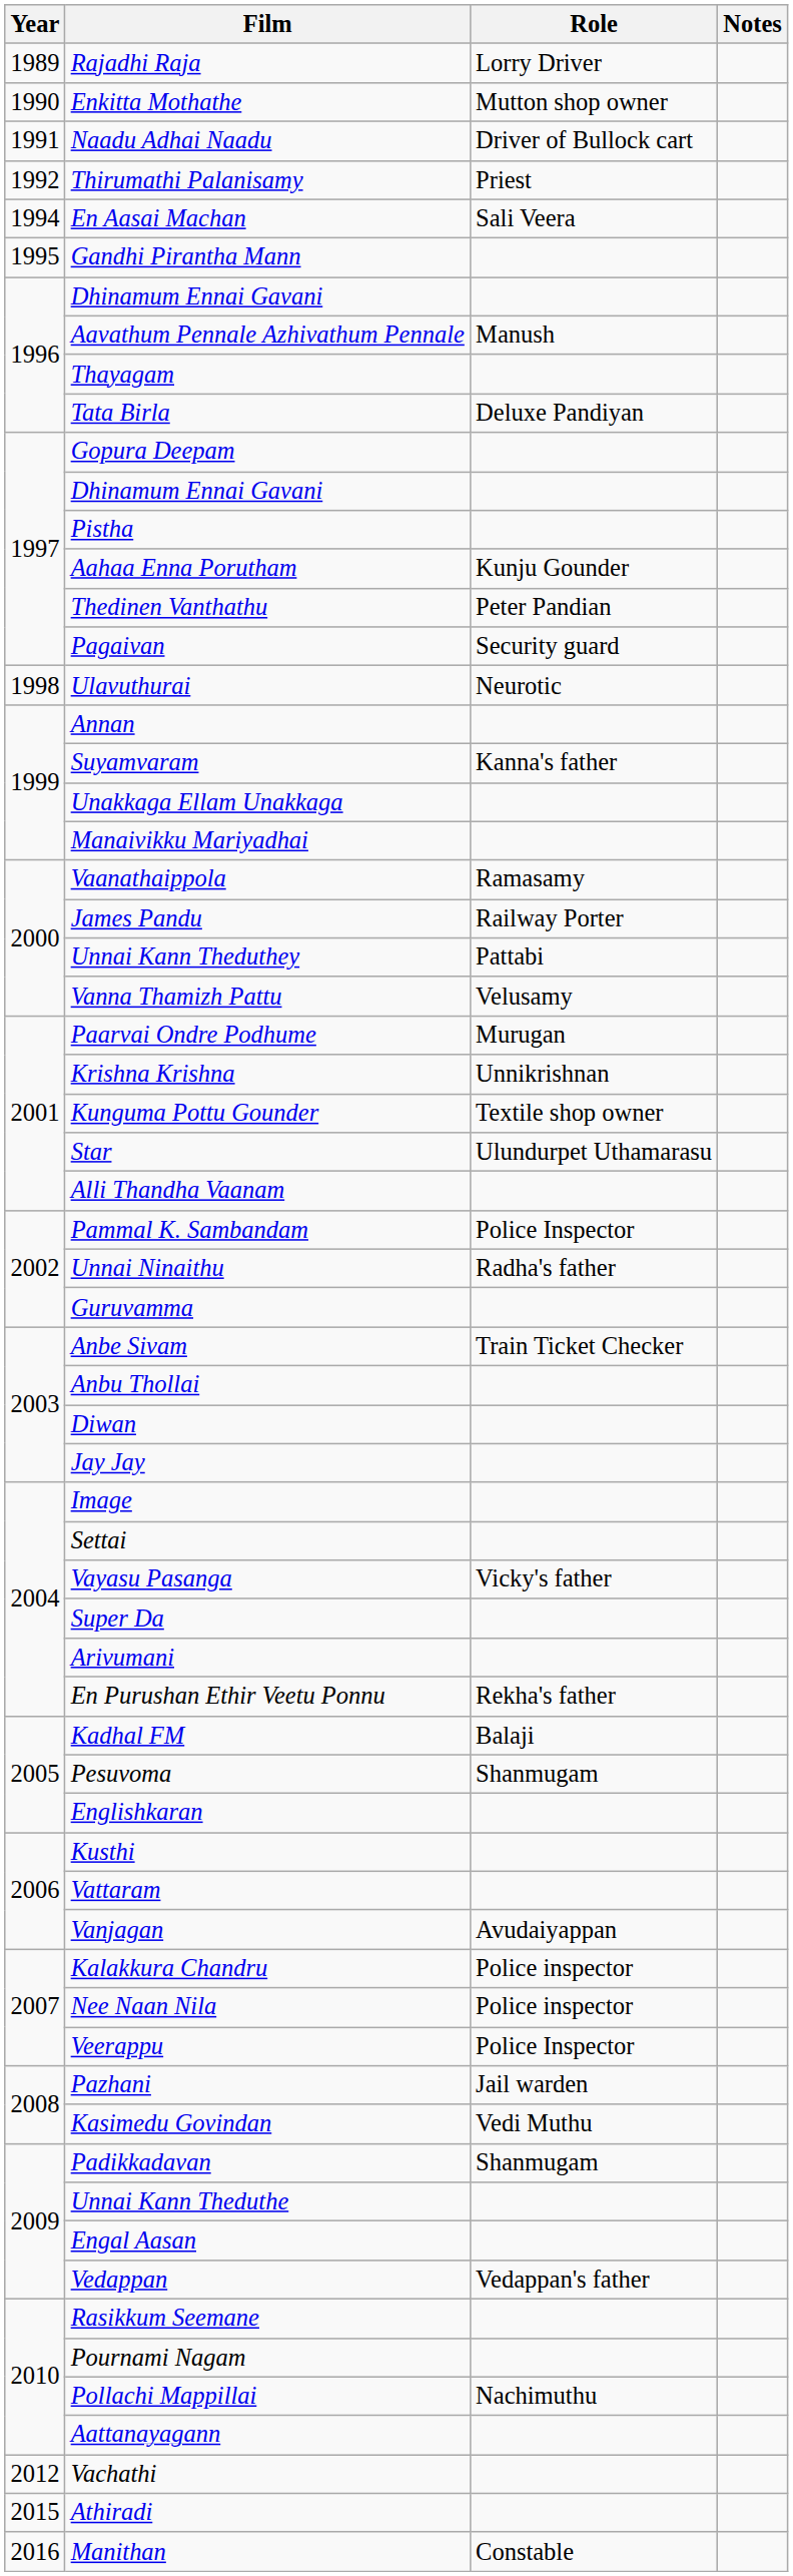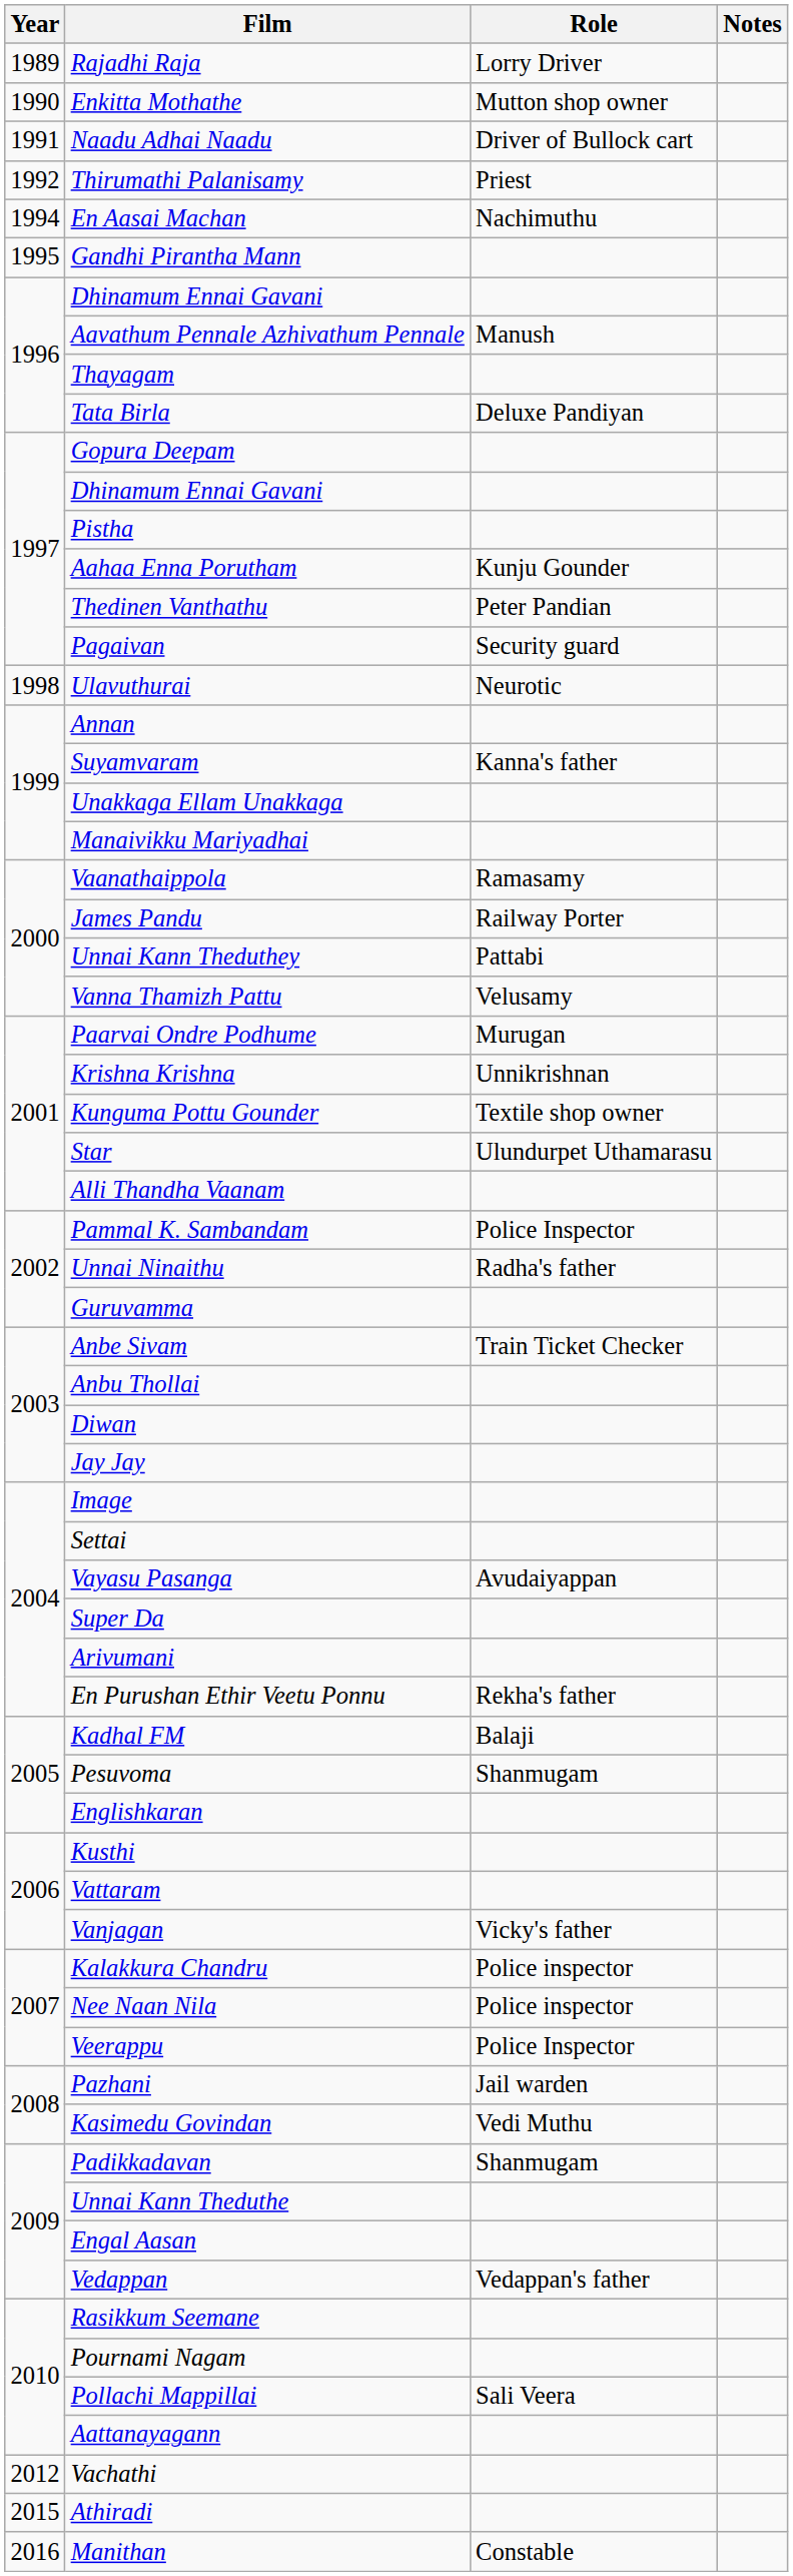En Aasai Machan | Role: Sali Veera -> Nachimuthu
Vayasu Pasanga | Role: Vicky's father -> Avudaiyappan
Vanjagan | Role: Avudaiyappan -> Vicky's father
Pollachi Mappillai | Role: Nachimuthu -> Sali Veera
